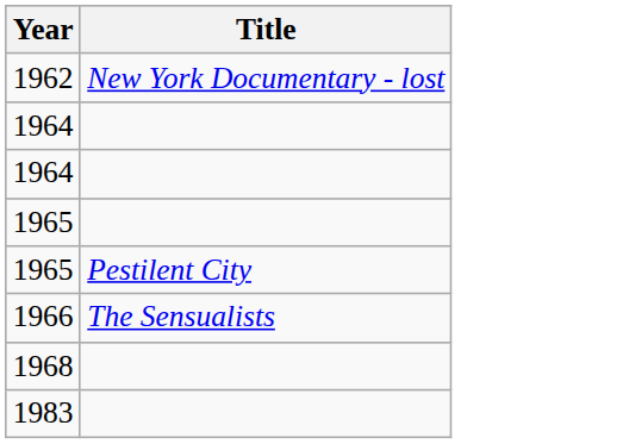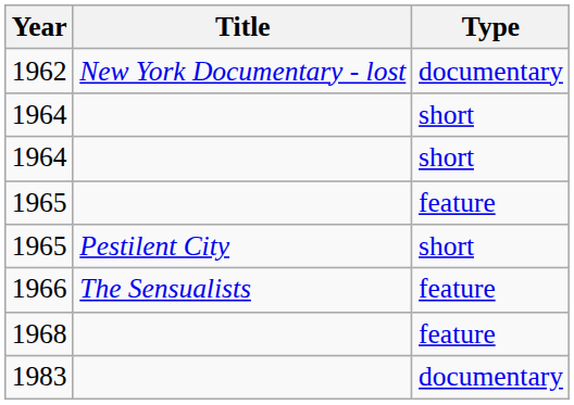+ column: Type | documentary | short | short | feature | short | feature | feature | documentary
